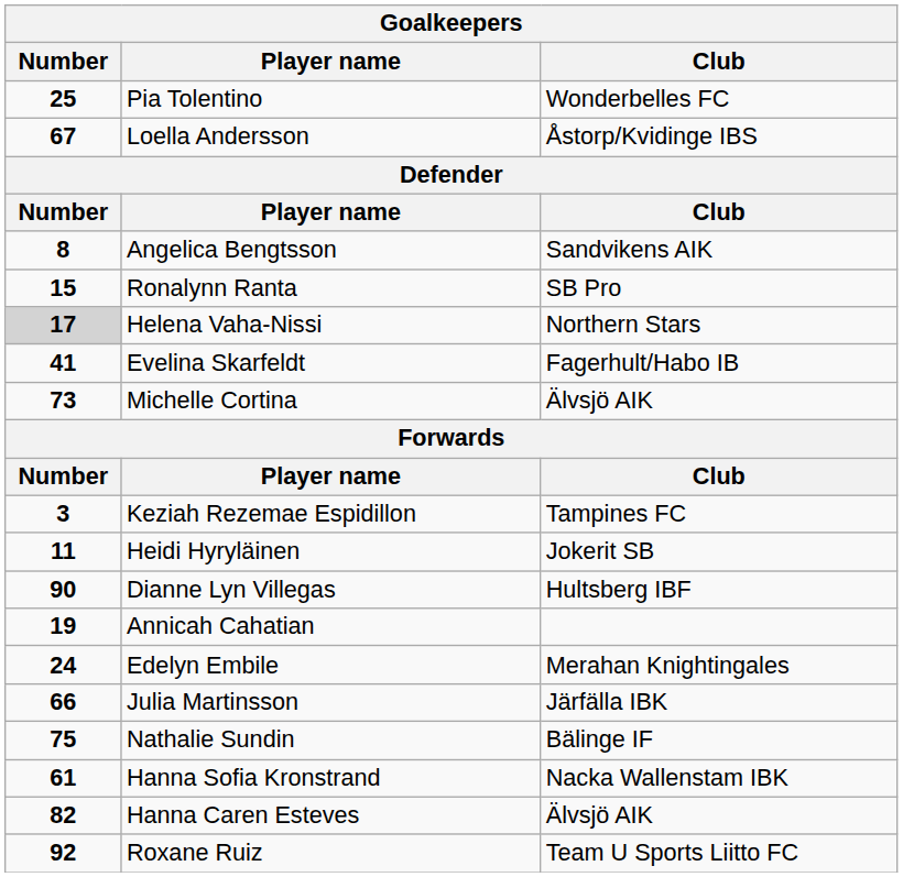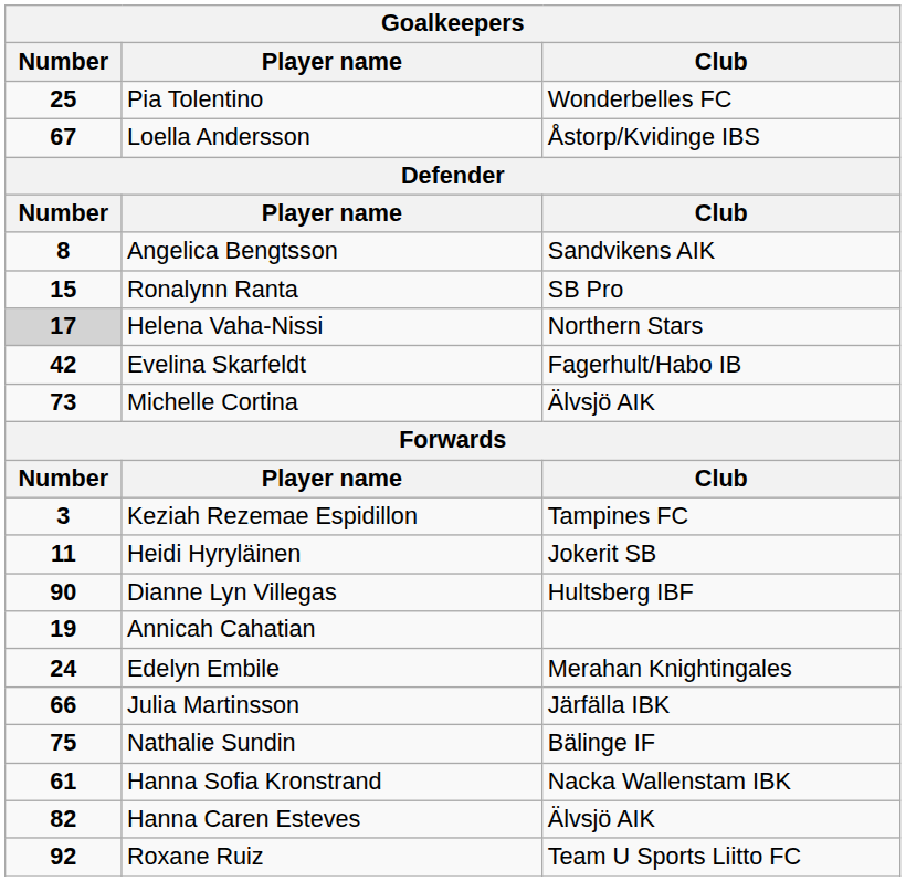Evelina Skarfeldt | Number: 41 -> 42
